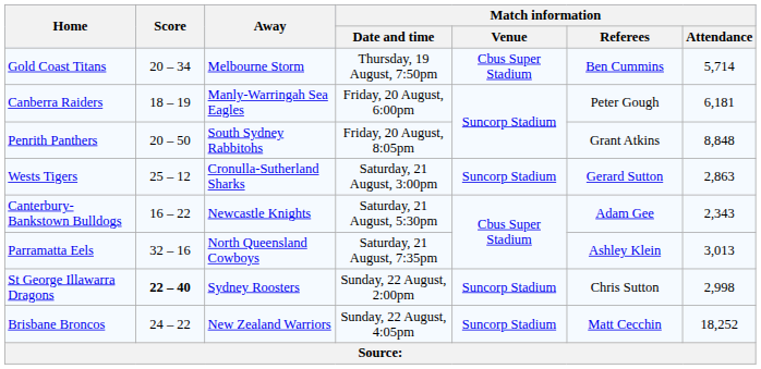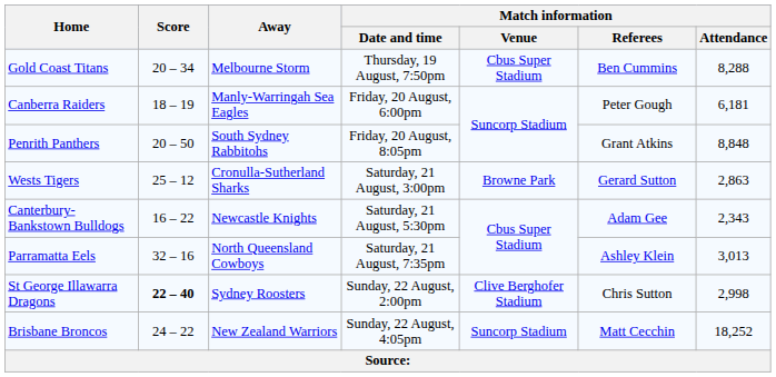Gold Coast Titans | Match information / Attendance: 5,714 -> 8,288
Wests Tigers | Match information / Venue: Suncorp Stadium -> Browne Park
St George Illawarra Dragons | Match information / Venue: Suncorp Stadium -> Clive Berghofer Stadium
